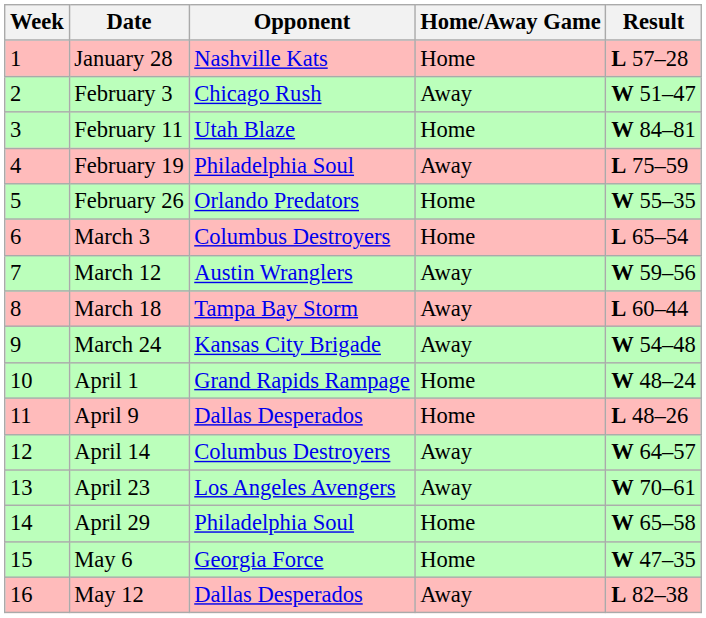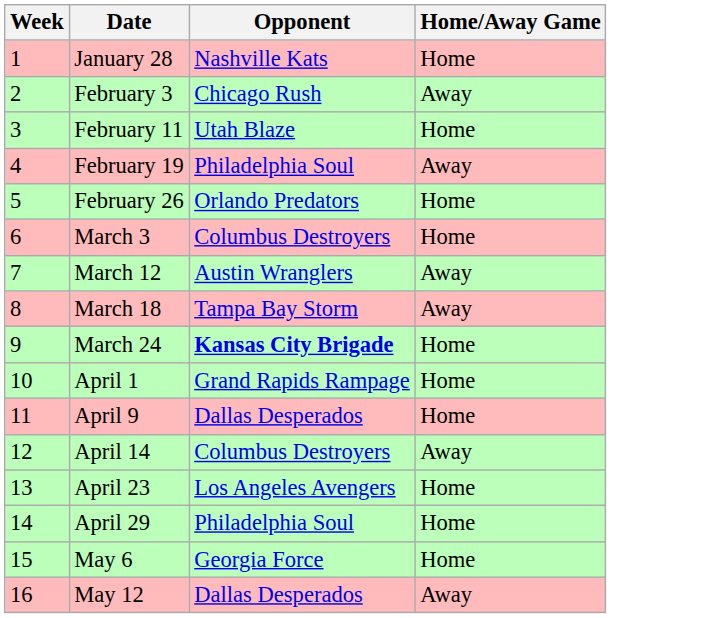- column: Result | L 57–28 | W 51–47 | W 84–81 | L 75–59 | W 55–35 | L 65–54 | W 59–56 | L 60–44 | W 54–48 | W 48–24 | L 48–26 | W 64–57 | W 70–61 | W 65–58 | W 47–35 | L 82–38
March 24 | Opponent: normal -> bold
March 24 | Home/Away Game: Away -> Home
April 23 | Home/Away Game: Away -> Home
